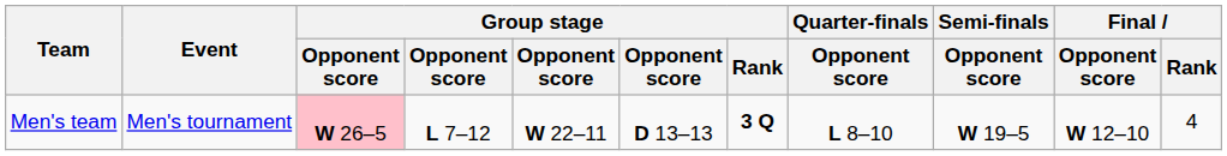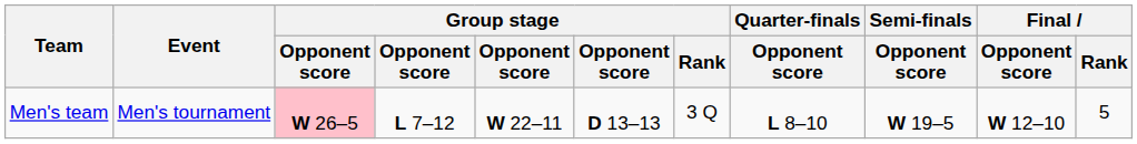Men's team | Group stage / Rank: bold -> normal
Men's team | Final / Rank: 4 -> 5
